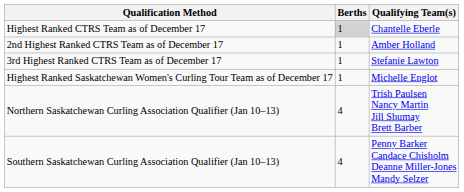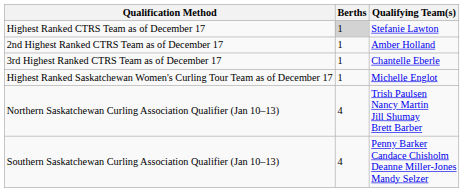Highest Ranked CTRS Team as of December 17 | Qualifying Team(s): Chantelle Eberle -> Stefanie Lawton
3rd Highest Ranked CTRS Team as of December 17 | Qualifying Team(s): Stefanie Lawton -> Chantelle Eberle
